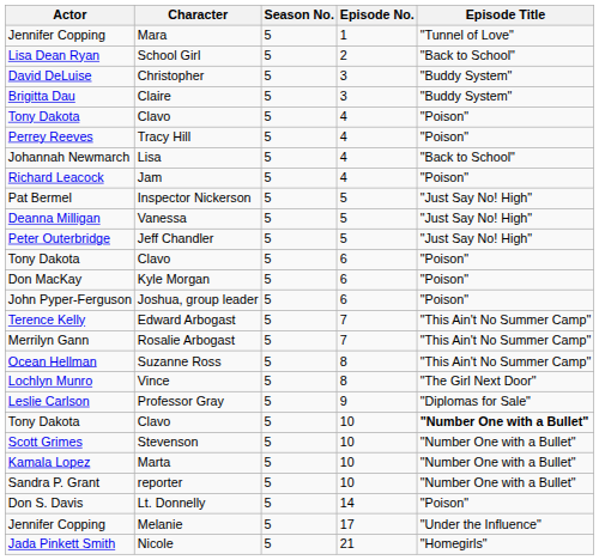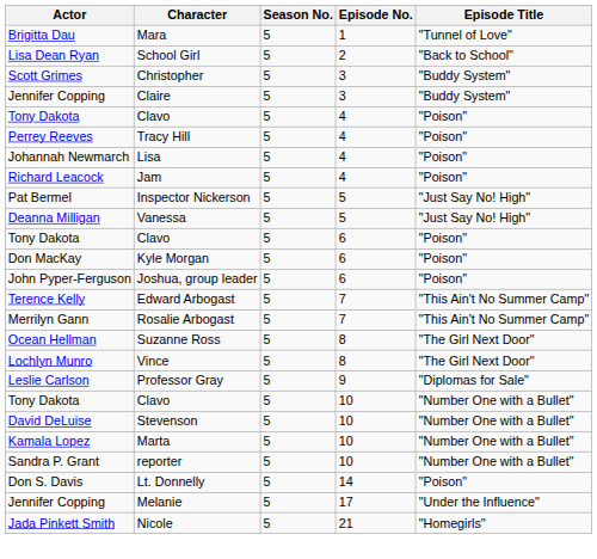Mara | Actor: Jennifer Copping -> Brigitta Dau
Christopher | Actor: David DeLuise -> Scott Grimes
Claire | Actor: Brigitta Dau -> Jennifer Copping
Lisa | Episode Title: "Back to School" -> "Poison"
- row: Peter Outerbridge | Jeff Chandler | 5 | 5 | "Just Say No! High"
Suzanne Ross | Episode Title: "This Ain't No Summer Camp" -> "The Girl Next Door"
Clavo / 10 | Episode Title: bold -> normal
Stevenson | Actor: Scott Grimes -> David DeLuise
